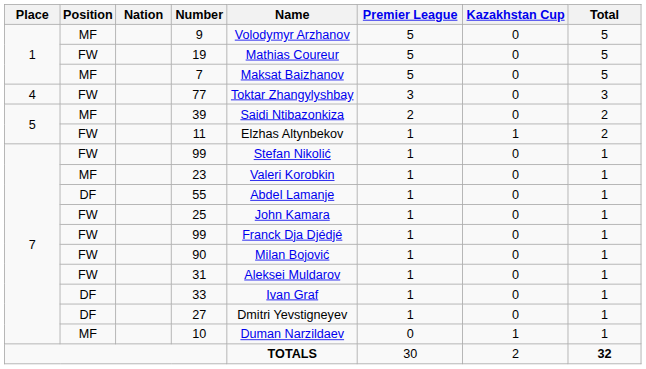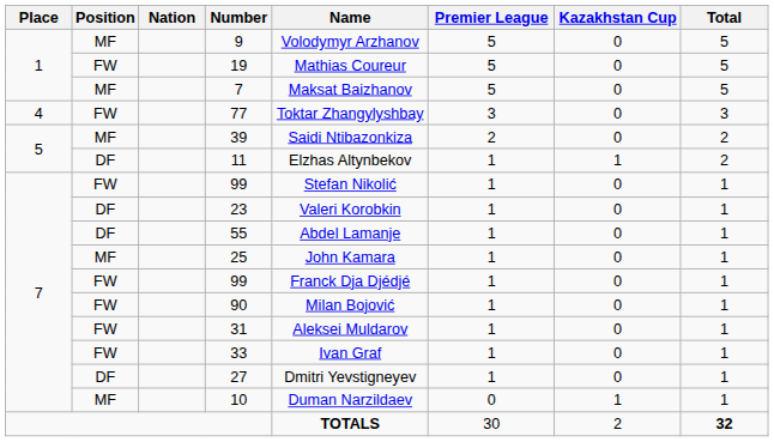11 | Position: FW -> DF
23 | Position: MF -> DF
25 | Position: FW -> MF
33 | Position: DF -> FW
